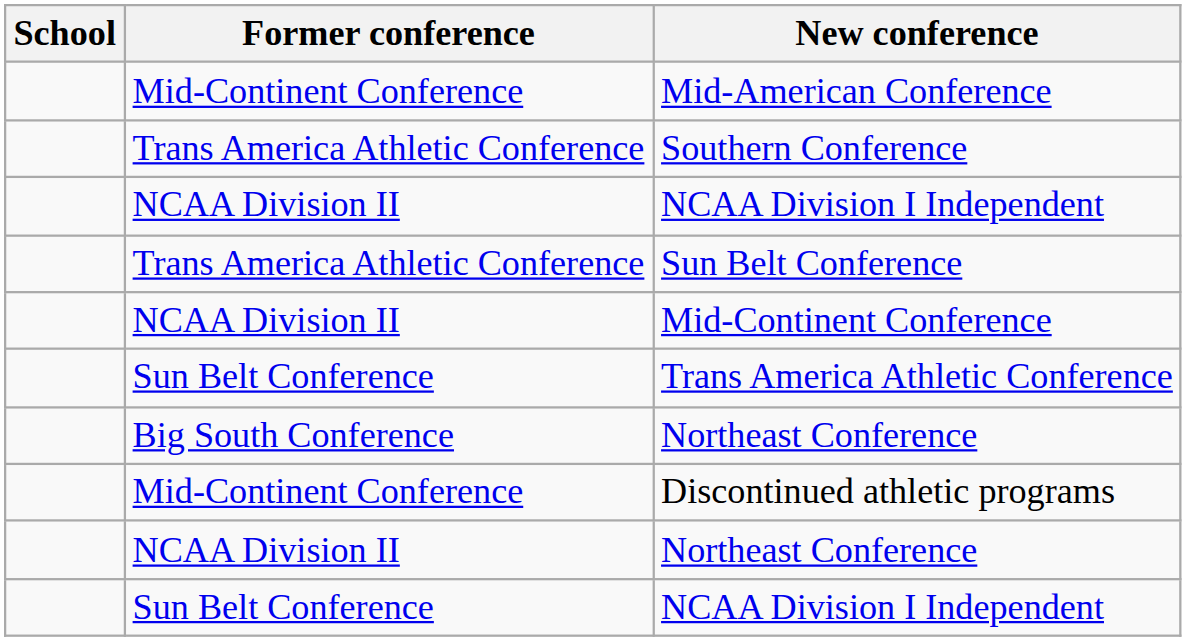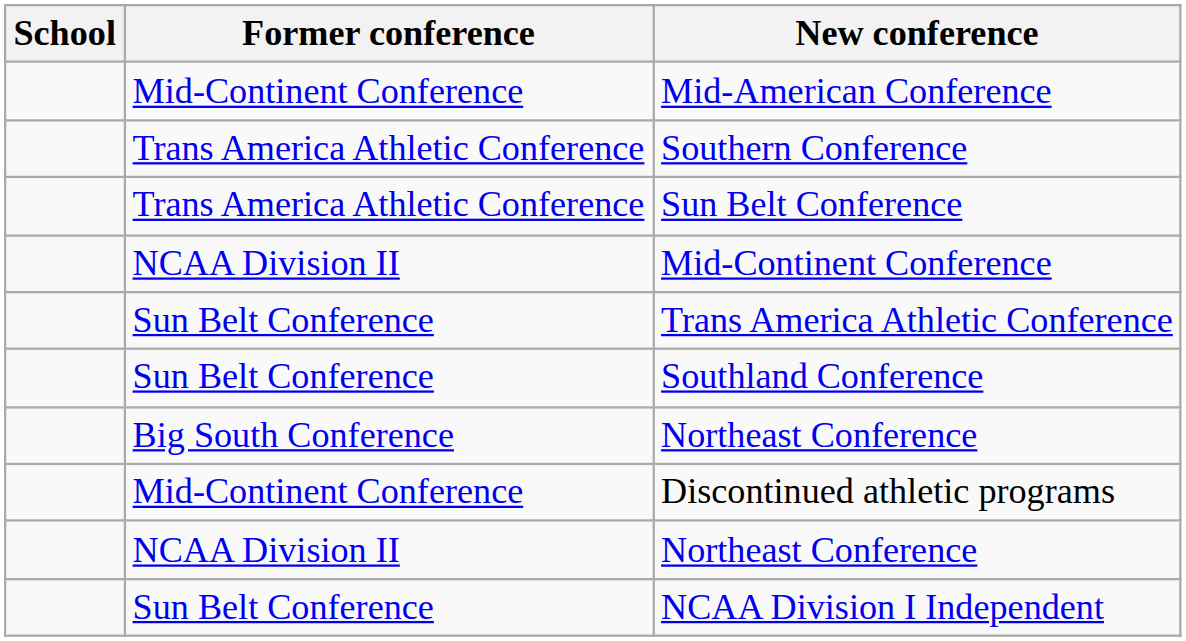- row: NCAA Division II | NCAA Division I Independent
+ row: Sun Belt Conference | Southland Conference
